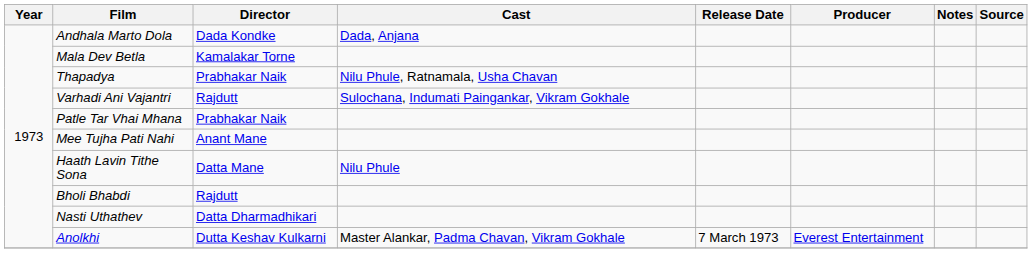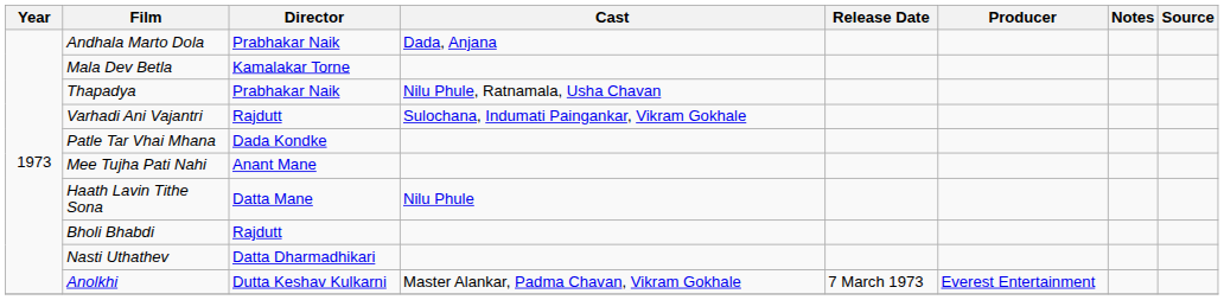Andhala Marto Dola | Director: Dada Kondke -> Prabhakar Naik
Patle Tar Vhai Mhana | Director: Prabhakar Naik -> Dada Kondke
